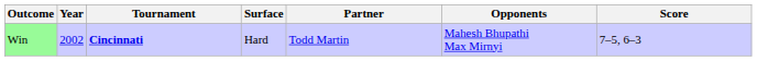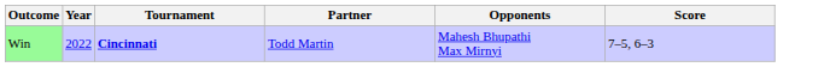- column: Surface | Hard
Win | Year: 2002 -> 2022
